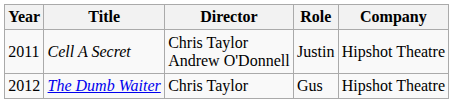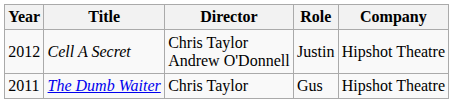Cell A Secret | Year: 2011 -> 2012
The Dumb Waiter | Year: 2012 -> 2011
